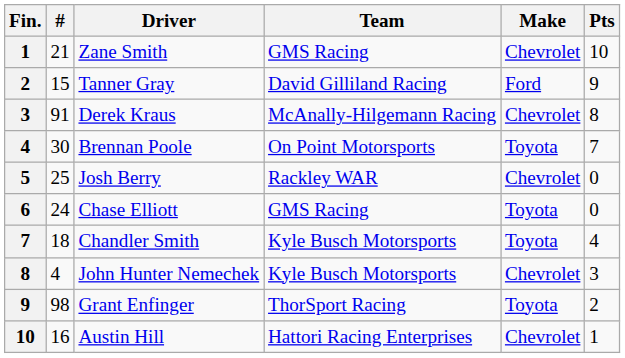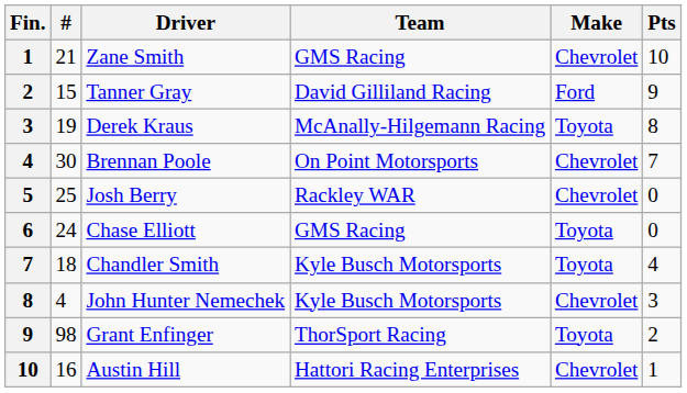Derek Kraus | #: 91 -> 19
Derek Kraus | Make: Chevrolet -> Toyota
Brennan Poole | Make: Toyota -> Chevrolet
